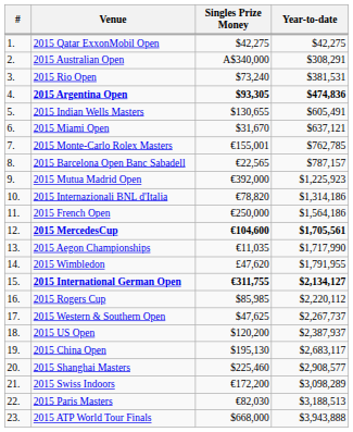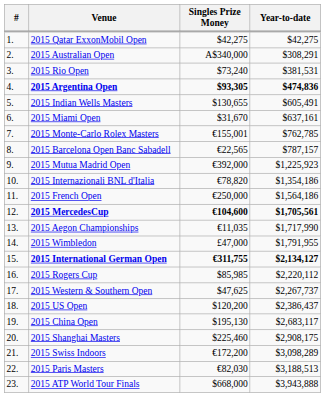2015 Miami Open | Year-to-date: $637,121 -> $637,161
2015 Internazionali BNL d'Italia | Year-to-date: $1,314,186 -> $1,354,186
2015 Wimbledon | Singles Prize Money: £47,620 -> £47,000
2015 US Open | Year-to-date: $2,387,937 -> $2,386,437
2015 Shanghai Masters | Year-to-date: $2,908,577 -> $2,908,175
